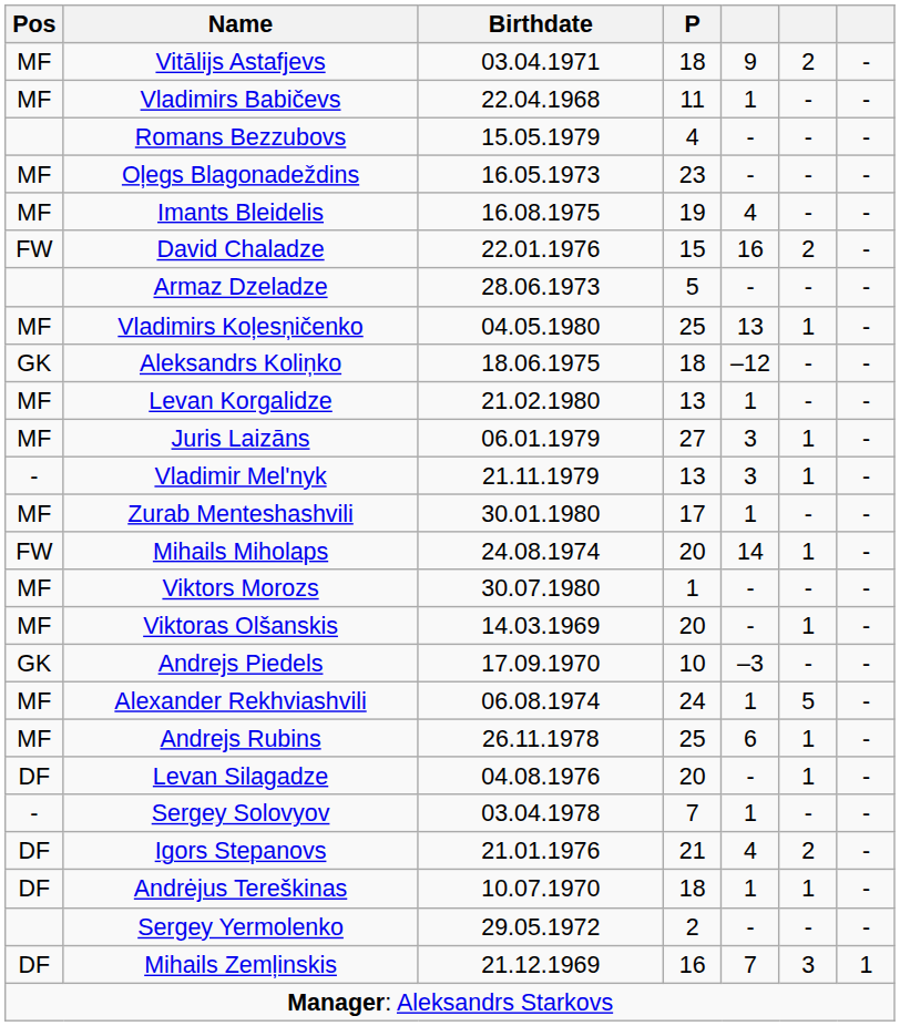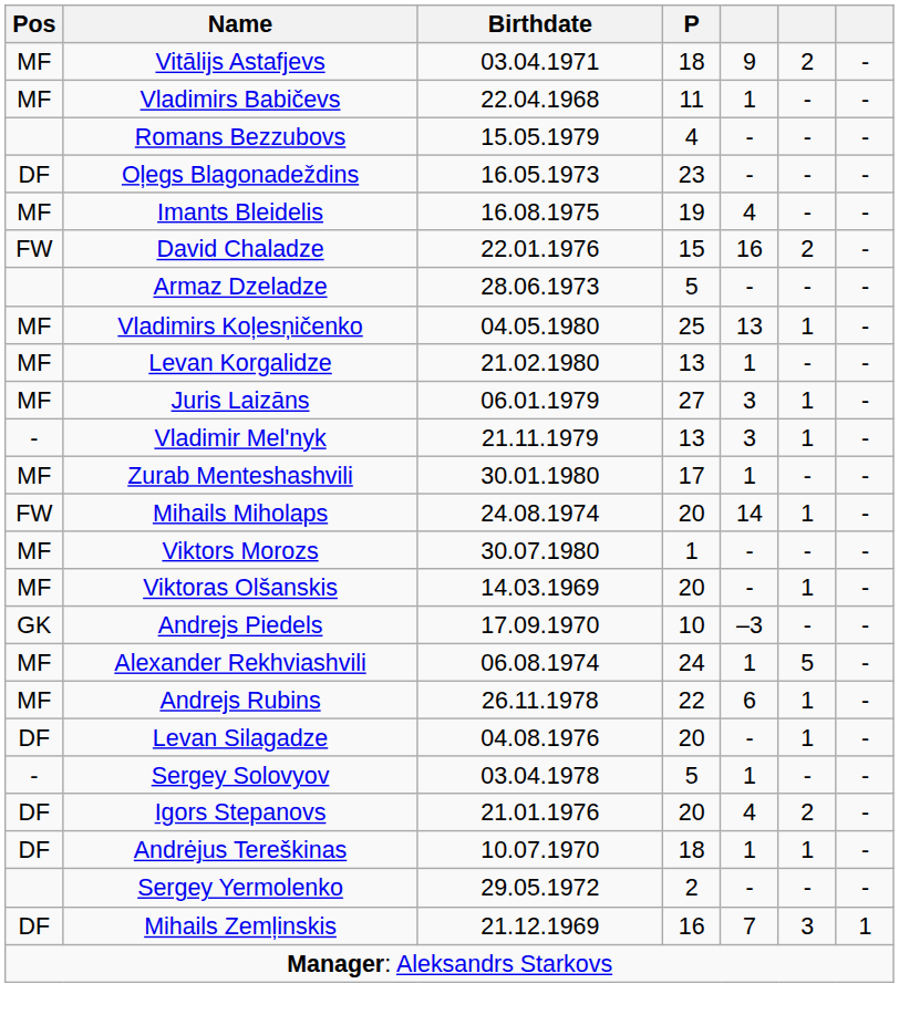Oļegs Blagonadeždins | Pos: MF -> DF
- row: GK | Aleksandrs Koliņko | 18.06.1975 | 18 | –12 | - | -
Andrejs Rubins | P: 25 -> 22
Sergey Solovyov | P: 7 -> 5
Igors Stepanovs | P: 21 -> 20
